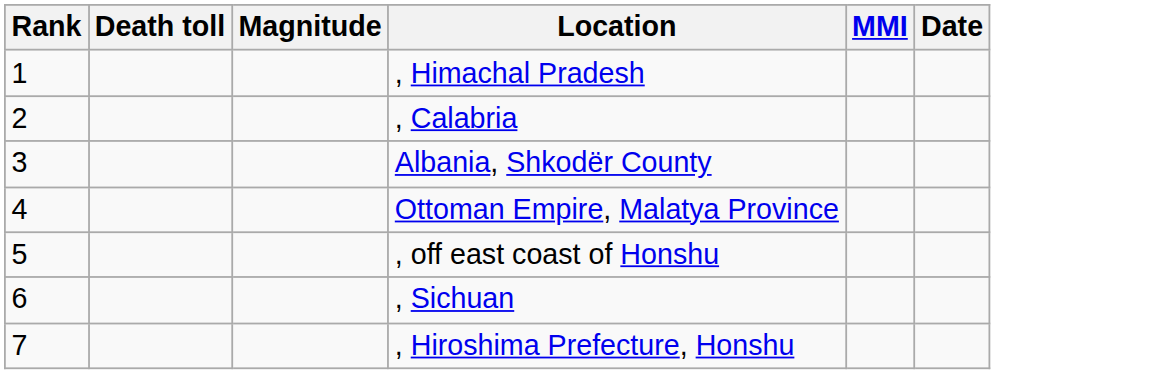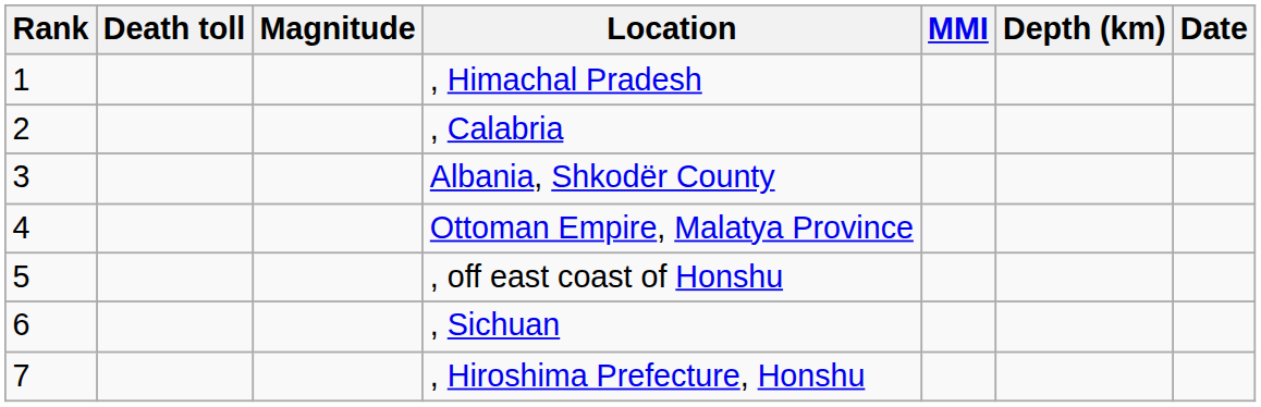+ column: Depth (km)
